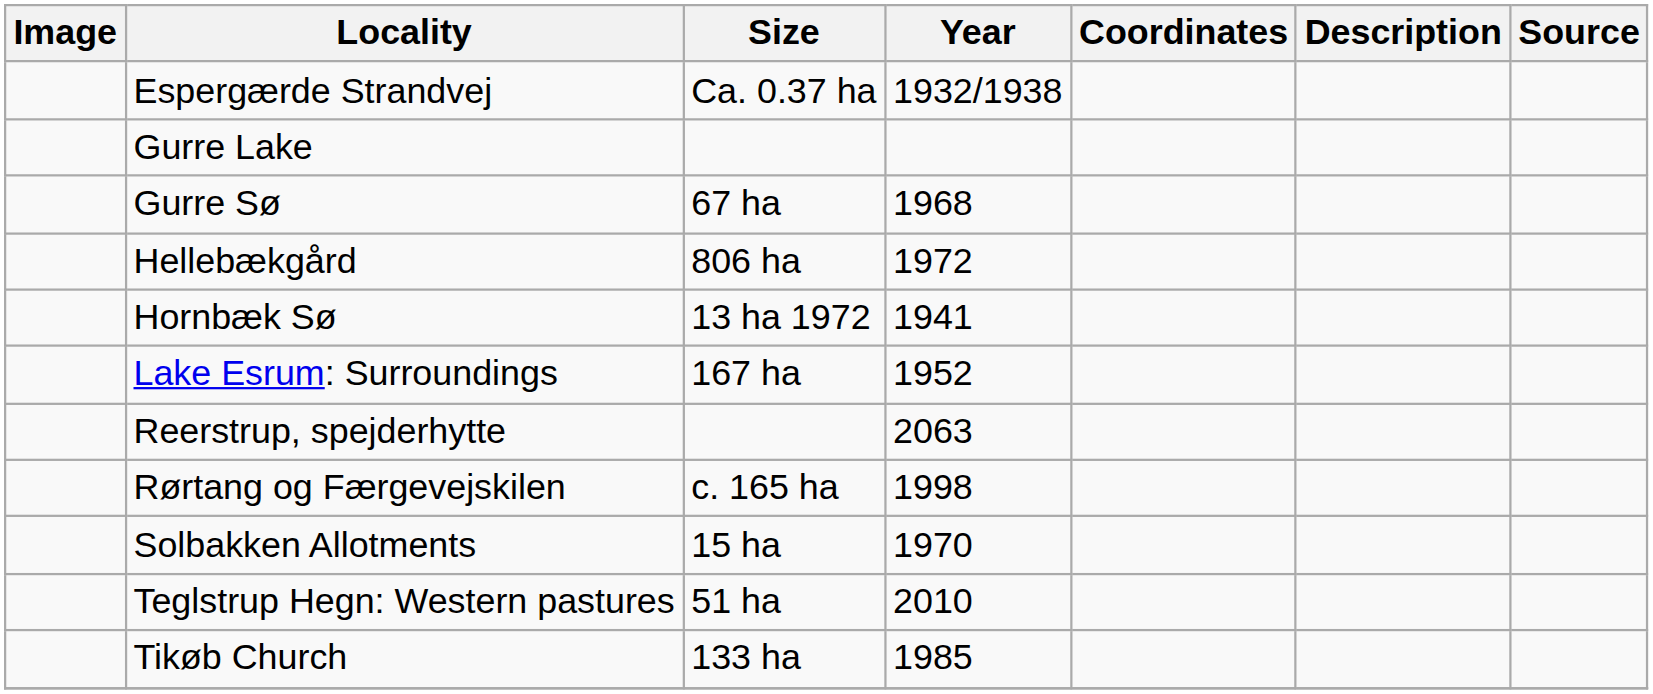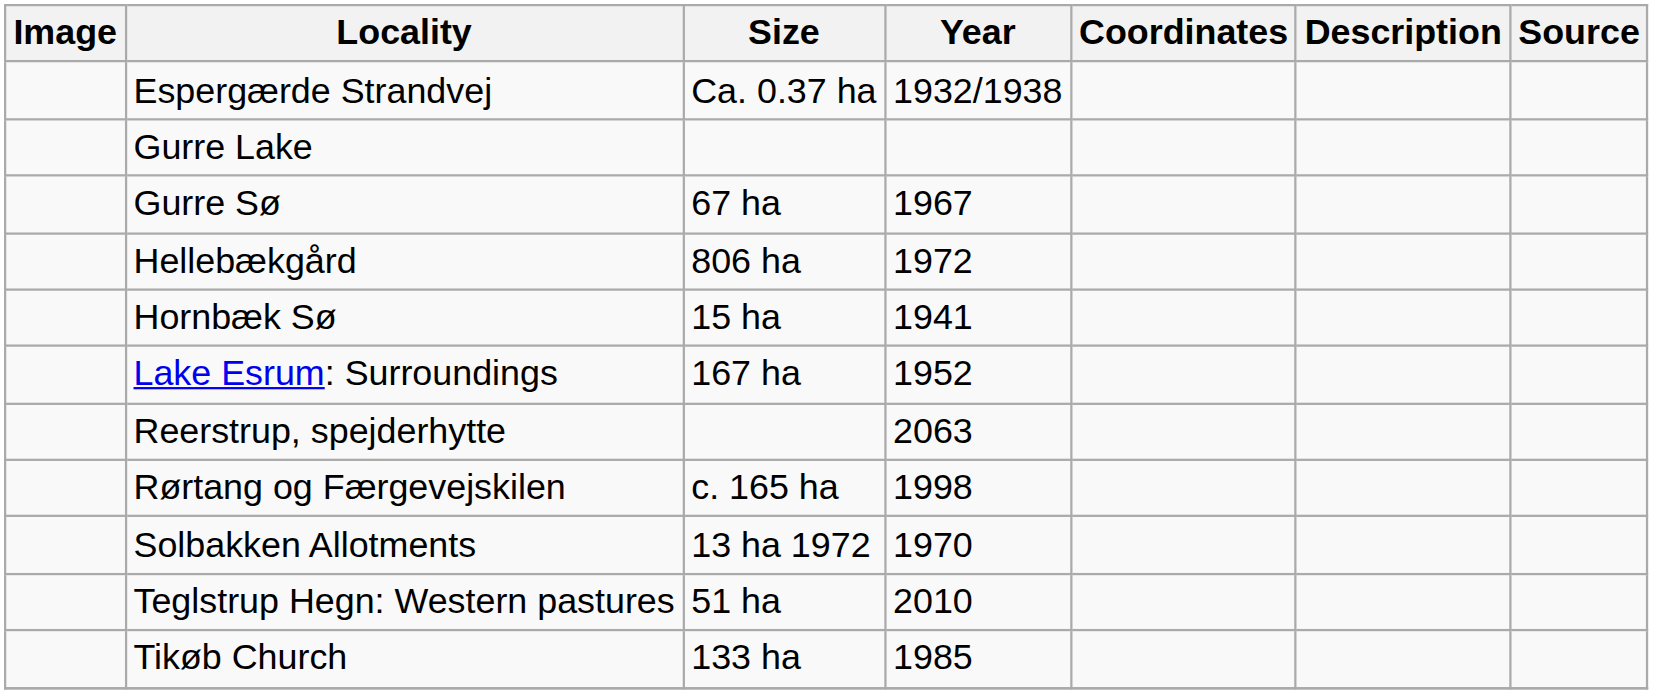Gurre Sø | Year: 1968 -> 1967
Hornbæk Sø | Size: 13 ha 1972 -> 15 ha
Solbakken Allotments | Size: 15 ha -> 13 ha 1972
